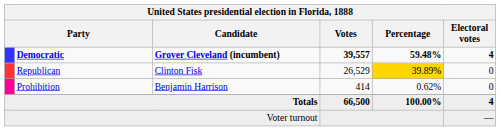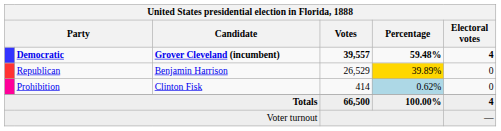Republican | Candidate: Clinton Fisk -> Benjamin Harrison
Prohibition | Candidate: Benjamin Harrison -> Clinton Fisk
Prohibition | Percentage: no background -> lightblue background
